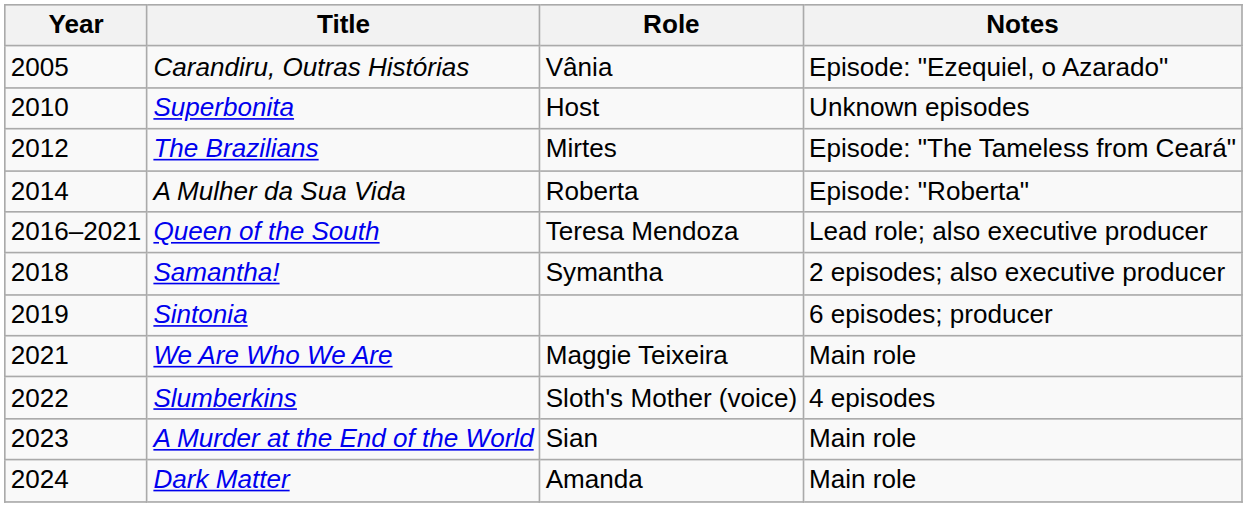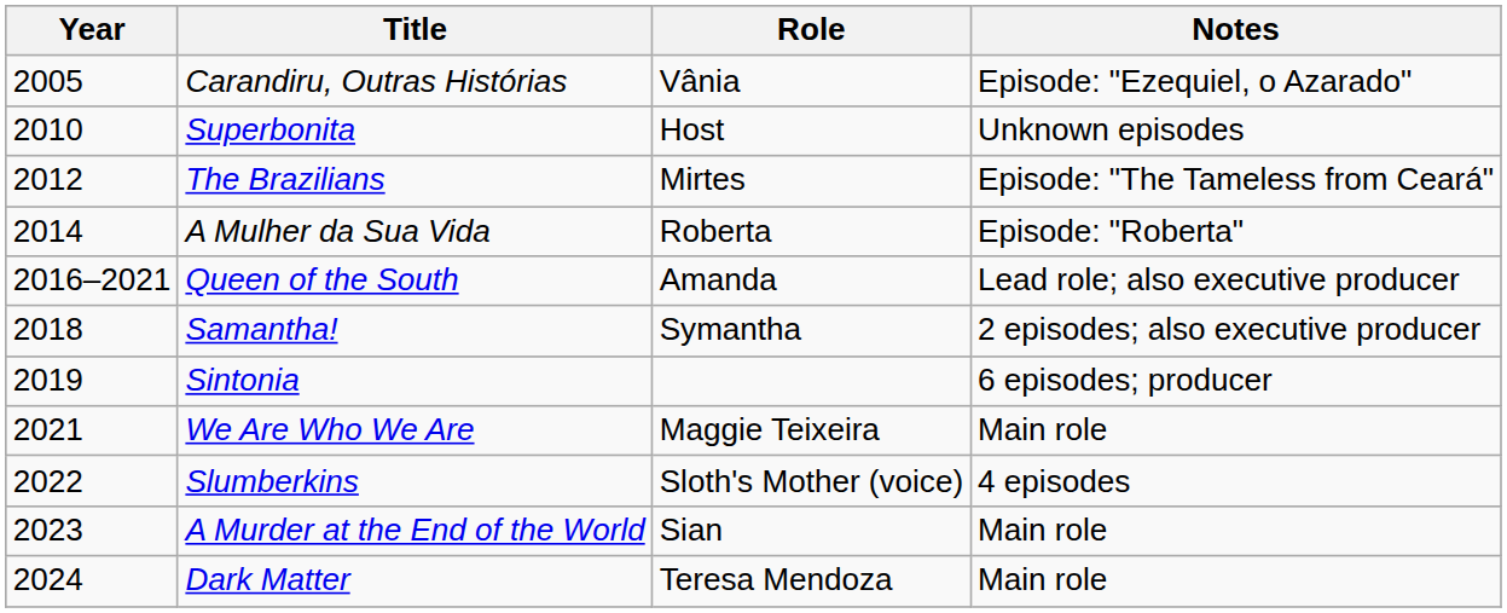Queen of the South | Role: Teresa Mendoza -> Amanda
Dark Matter | Role: Amanda -> Teresa Mendoza
